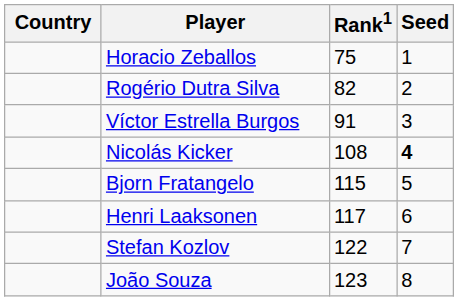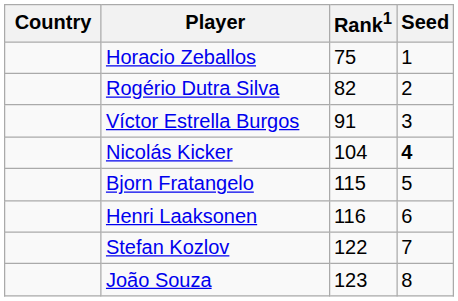Nicolás Kicker | Rank1: 108 -> 104
Henri Laaksonen | Rank1: 117 -> 116
